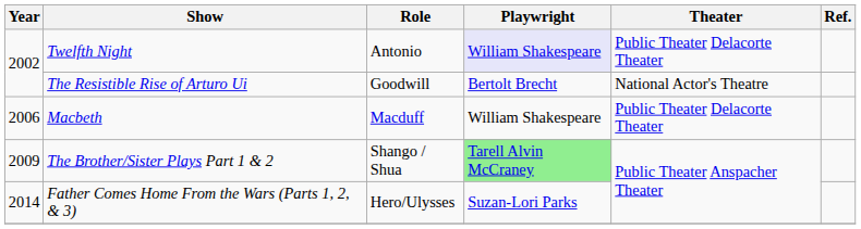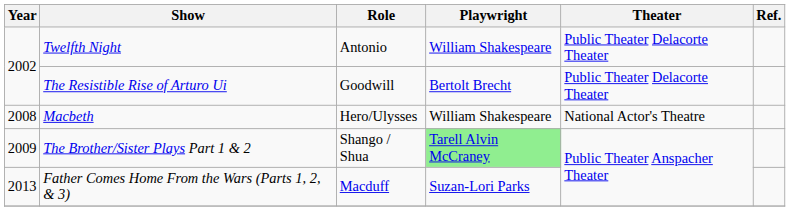Twelfth Night | Playwright: lavender background -> no background
The Resistible Rise of Arturo Ui | Theater: National Actor's Theatre -> Public Theater Delacorte Theater
Macbeth | Year: 2006 -> 2008
Macbeth | Role: Macduff -> Hero/Ulysses
Macbeth | Theater: Public Theater Delacorte Theater -> National Actor's Theatre
Father Comes Home From the Wars (Parts 1, 2, & 3) | Year: 2014 -> 2013
Father Comes Home From the Wars (Parts 1, 2, & 3) | Role: Hero/Ulysses -> Macduff
